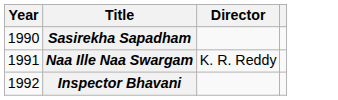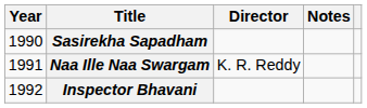+ column: Notes
